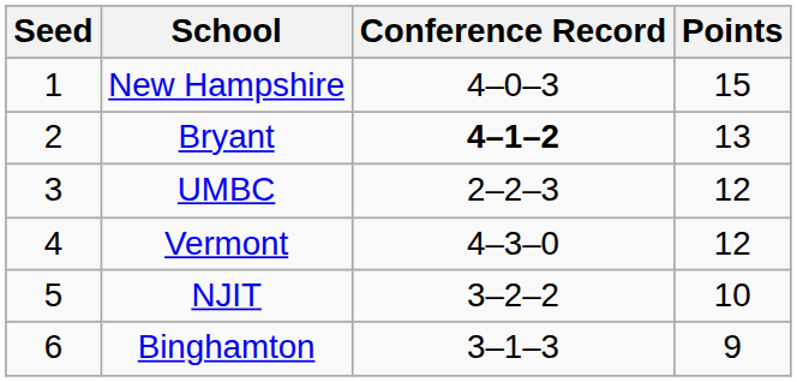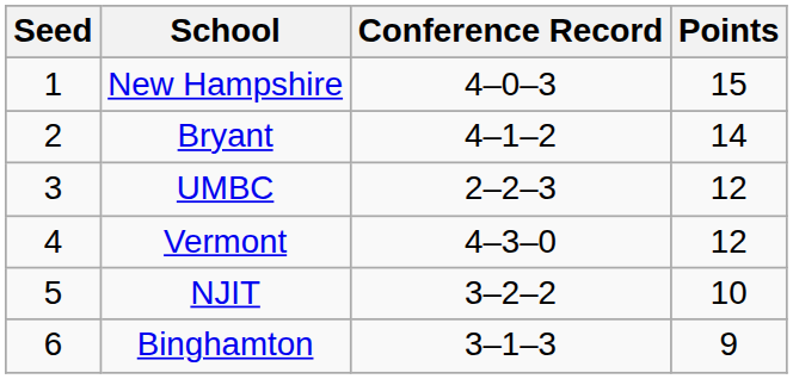Bryant | Conference Record: bold -> normal
Bryant | Points: 13 -> 14
